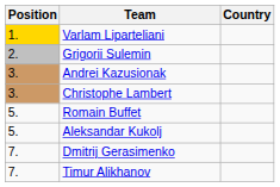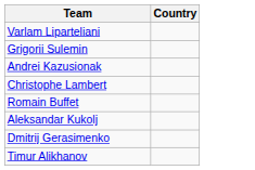- column: Position | 1. | 2. | 3. | 3. | 5. | 5. | 7. | 7.
